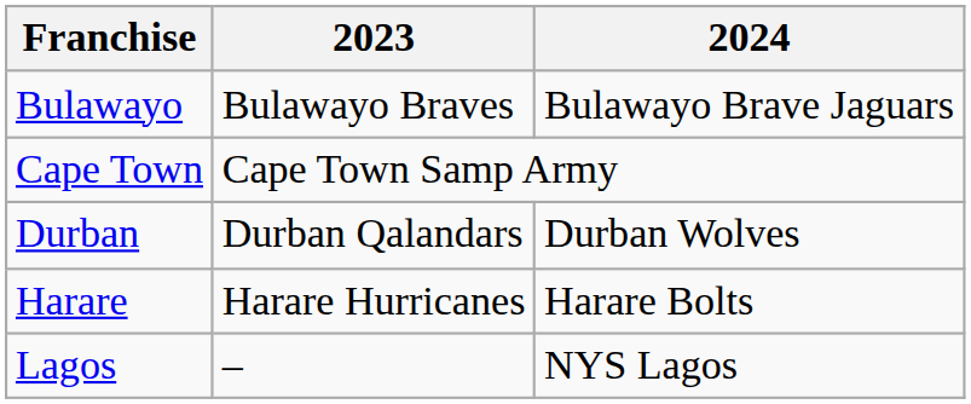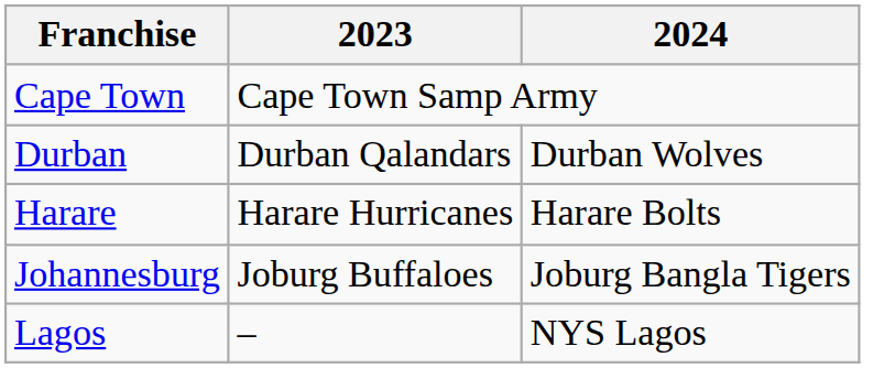- row: Bulawayo | Bulawayo Braves | Bulawayo Brave Jaguars
+ row: Johannesburg | Joburg Buffaloes | Joburg Bangla Tigers
